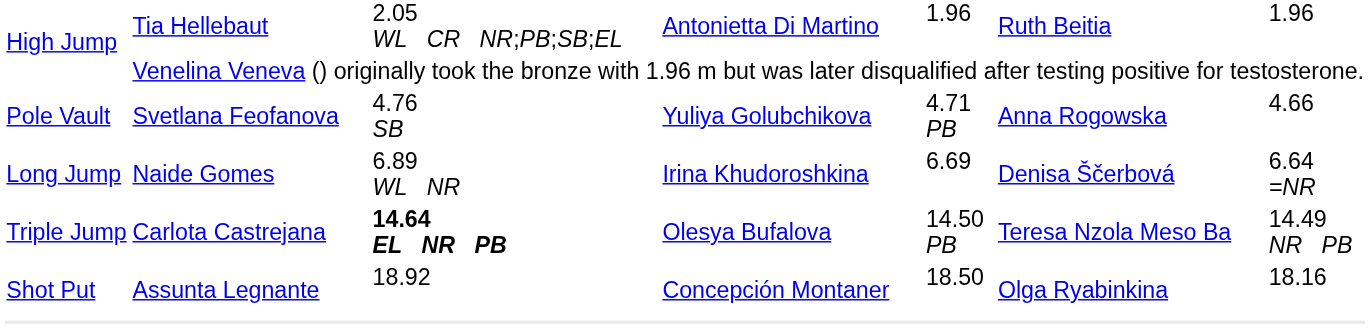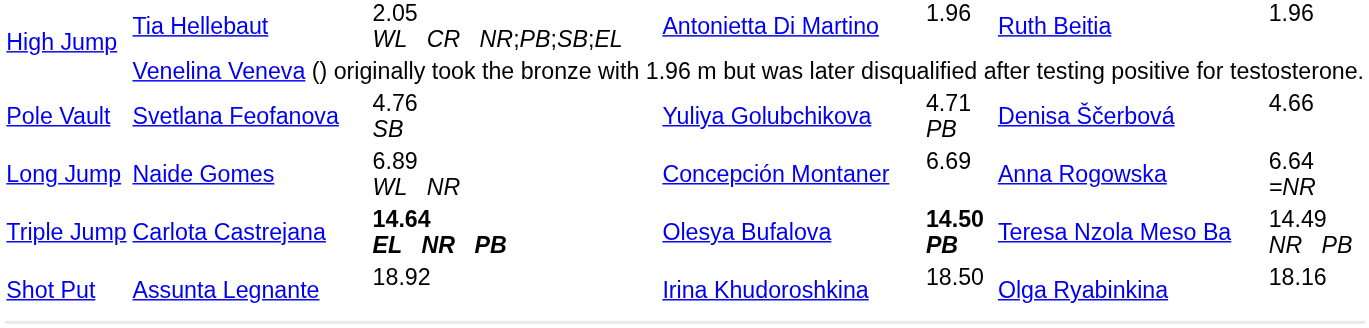Pole Vault | column 6: Anna Rogowska -> Denisa Ščerbová
Long Jump | column 4: Irina Khudoroshkina -> Concepción Montaner
Long Jump | column 6: Denisa Ščerbová -> Anna Rogowska
Triple Jump | column 5: normal -> bold
Shot Put | column 4: Concepción Montaner -> Irina Khudoroshkina
